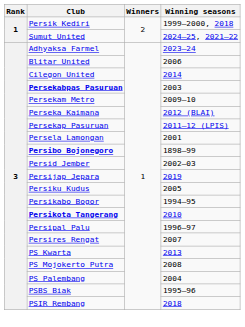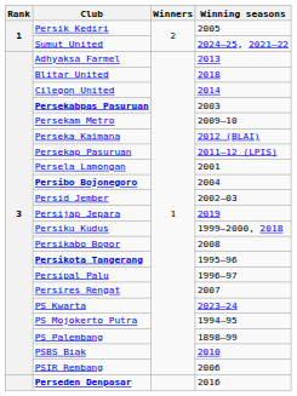Persik Kediri | Winning seasons: 1999–2000, 2018 -> 2005
Adhyaksa Farmel | Winning seasons: 2023–24 -> 2013
Blitar United | Winning seasons: 2006 -> 2018
Persibo Bojonegoro | Winning seasons: 1898–99 -> 2004
Persiku Kudus | Winning seasons: 2005 -> 1999–2000, 2018
Persikabo Bogor | Winning seasons: 1994–95 -> 2008
Persikota Tangerang | Winning seasons: 2010 -> 1995–96
PS Kwarta | Winning seasons: 2013 -> 2023–24
PS Mojokerto Putra | Winning seasons: 2008 -> 1994–95
PS Palembang | Winning seasons: 2004 -> 1898–99
PSBS Biak | Winning seasons: 1995–96 -> 2010
PSIR Rembang | Winning seasons: 2018 -> 2006
+ row: Perseden Denpasar | 2016
